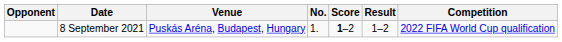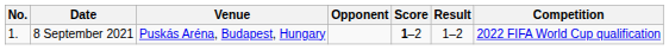columns swapped: No. <-> Opponent
